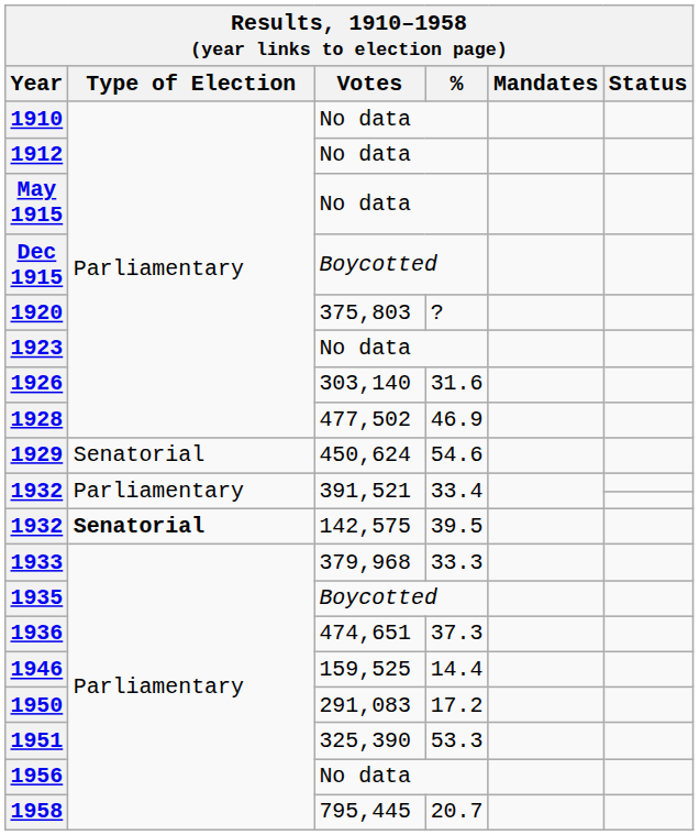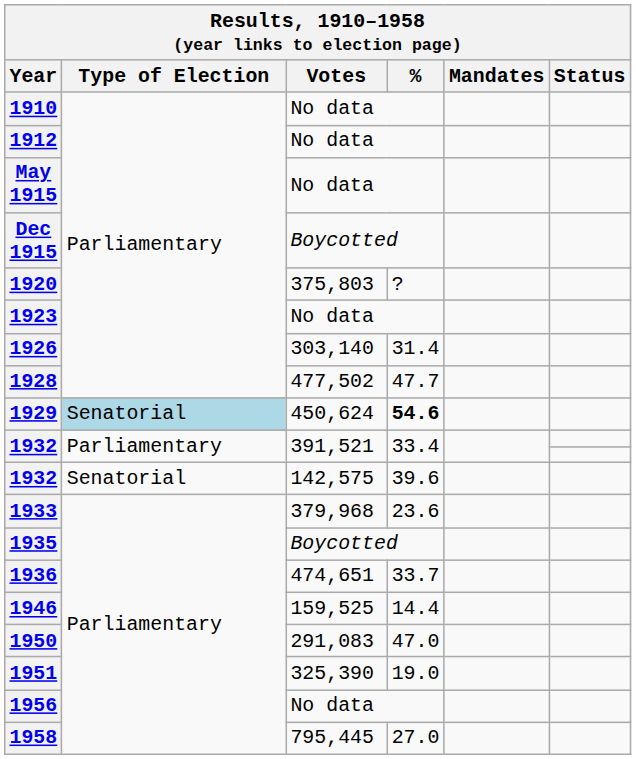1926 | %: 31.6 -> 31.4
1928 | %: 46.9 -> 47.7
1929 | Type of Election: no background -> lightblue background
1929 | %: normal -> bold
1932 / 142,575 | Type of Election: bold -> normal
1932 / 142,575 | %: 39.5 -> 39.6
1933 | %: 33.3 -> 23.6
1936 | %: 37.3 -> 33.7
1950 | %: 17.2 -> 47.0
1951 | %: 53.3 -> 19.0
1958 | %: 20.7 -> 27.0
